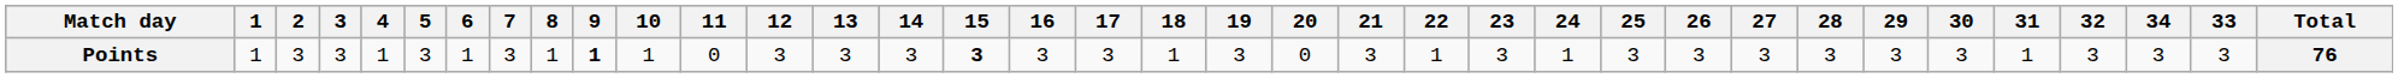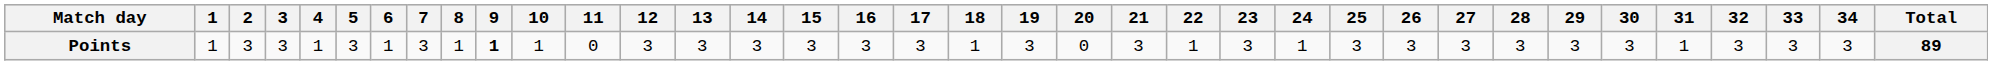columns swapped: 33 <-> 34
Points | 15: bold -> normal
Points | Total: 76 -> 89
